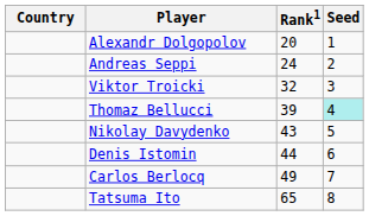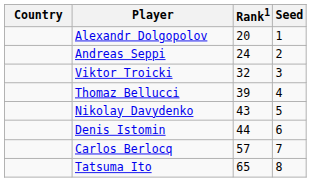Thomaz Bellucci | Seed: paleturquoise background -> no background
Carlos Berlocq | Rank1: 49 -> 57
